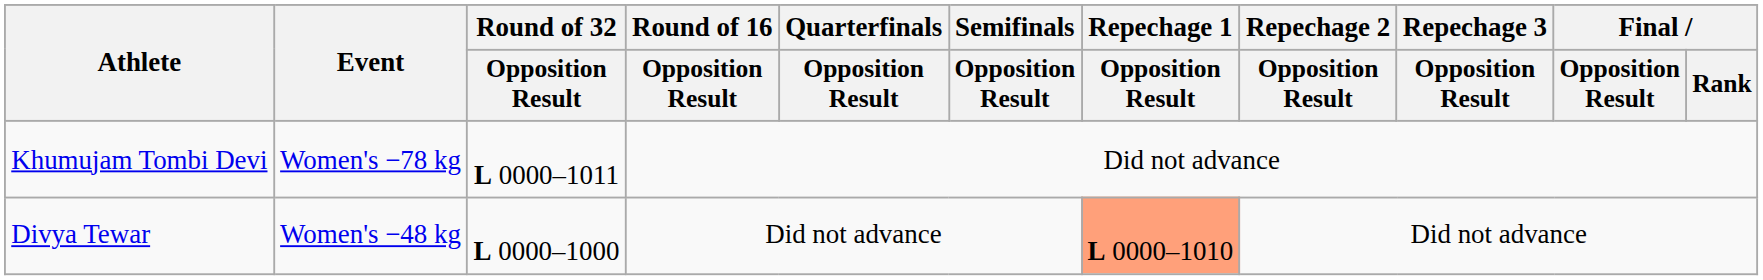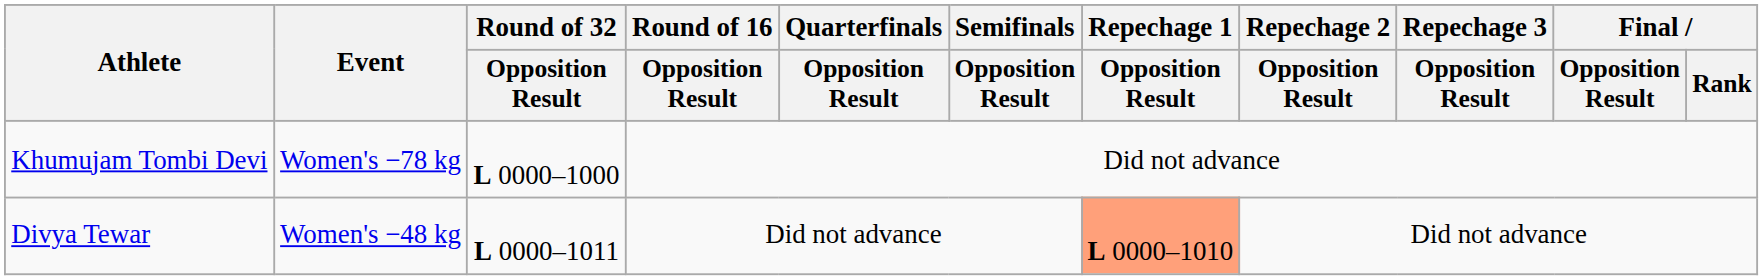Khumujam Tombi Devi | Round of 32 / Opposition Result: L 0000–1011 -> L 0000–1000
Divya Tewar | Round of 32 / Opposition Result: L 0000–1000 -> L 0000–1011
